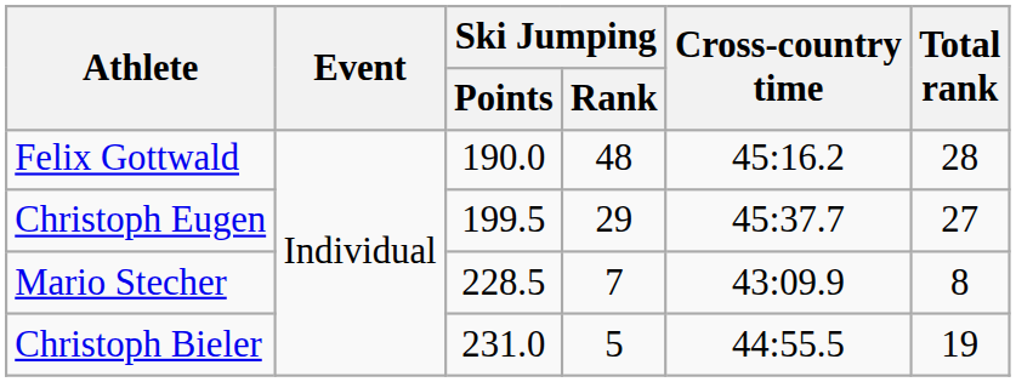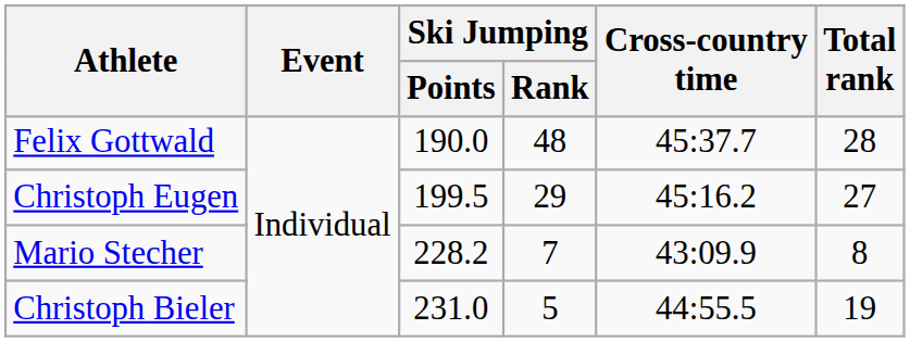Felix Gottwald | Cross-country time: 45:16.2 -> 45:37.7
Christoph Eugen | Cross-country time: 45:37.7 -> 45:16.2
Mario Stecher | Ski Jumping / Points: 228.5 -> 228.2
